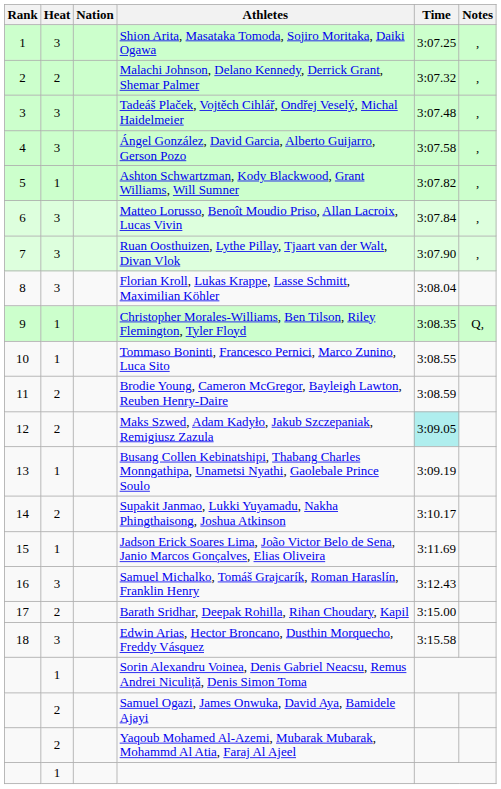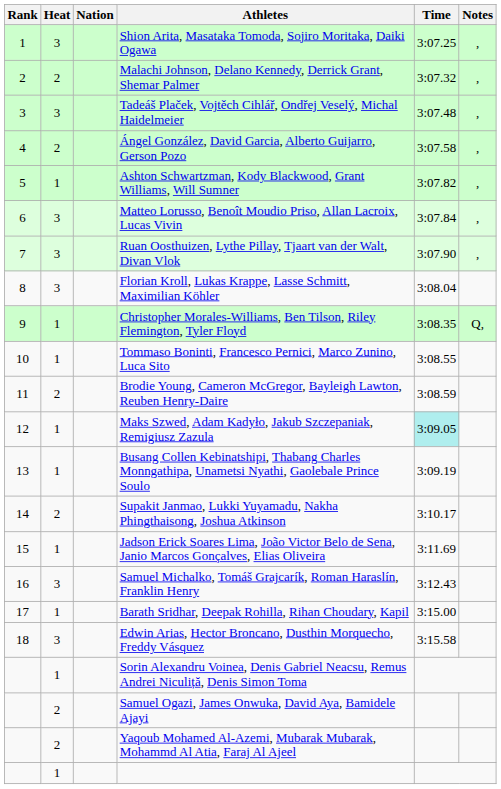Ángel González, David Garcia, Alberto Guijarro, Gerson Pozo | Heat: 3 -> 2
Maks Szwed, Adam Kadyło, Jakub Szczepaniak, Remigiusz Zazula | Heat: 2 -> 1
Barath Sridhar, Deepak Rohilla, Rihan Choudary, Kapil | Heat: 2 -> 1
